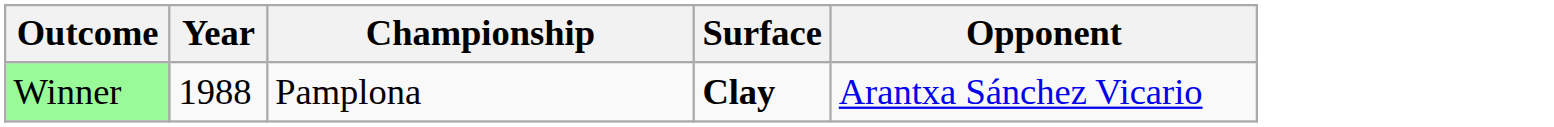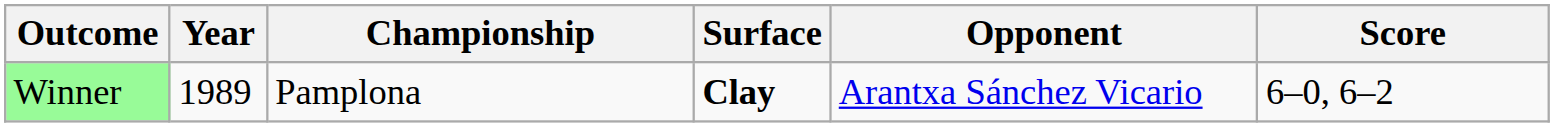+ column: Score | 6–0, 6–2
Winner | Year: 1988 -> 1989
